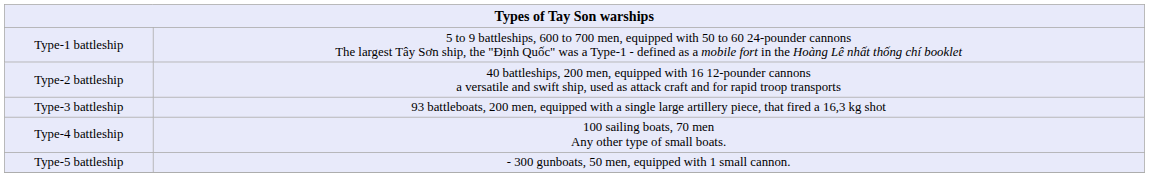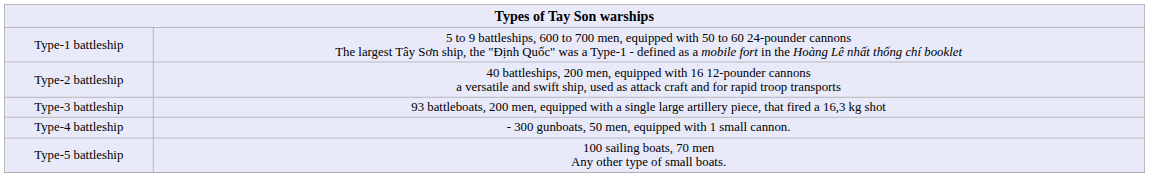Type-4 battleship | column 2: 100 sailing boats, 70 men Any other type of small boats. -> - 300 gunboats, 50 men, equipped with 1 small cannon.
Type-5 battleship | column 2: - 300 gunboats, 50 men, equipped with 1 small cannon. -> 100 sailing boats, 70 men Any other type of small boats.
